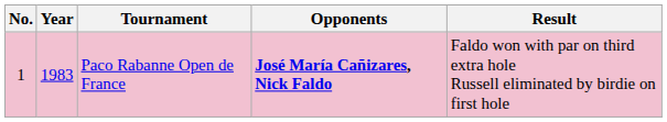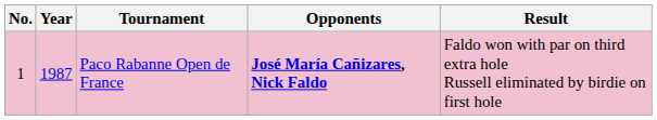Paco Rabanne Open de France | Year: 1983 -> 1987
